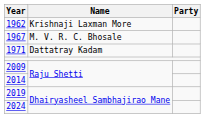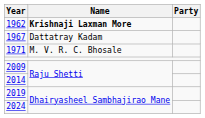1962 | Name: normal -> bold
1967 | Name: M. V. R. C. Bhosale -> Dattatray Kadam
1971 | Name: Dattatray Kadam -> M. V. R. C. Bhosale
